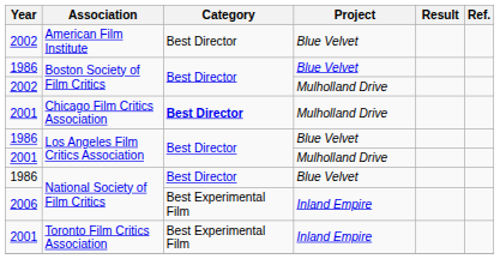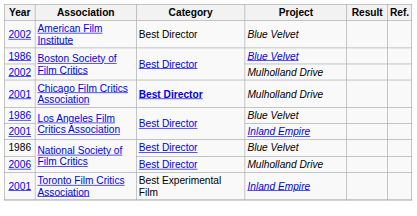2001 / Los Angeles Film Critics Association | Project: Mulholland Drive -> Inland Empire
2006 / National Society of Film Critics | Category: Best Experimental Film -> Best Director
2006 / National Society of Film Critics | Project: Inland Empire -> Mulholland Drive
